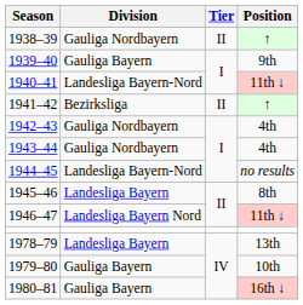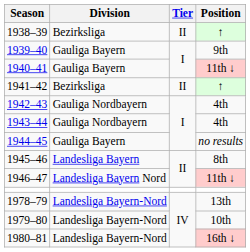1938–39 | Division: Gauliga Nordbayern -> Bezirksliga
1940–41 | Division: Landesliga Bayern-Nord -> Gauliga Bayern
1944–45 | Division: Landesliga Bayern-Nord -> Gauliga Bayern
1978–79 | Division: Landesliga Bayern -> Landesliga Bayern-Nord
1979–80 | Division: Gauliga Bayern -> Landesliga Bayern-Nord
1980–81 | Division: Gauliga Bayern -> Landesliga Bayern-Nord
